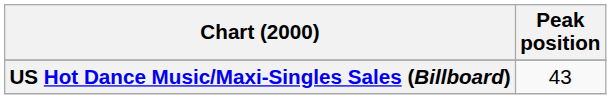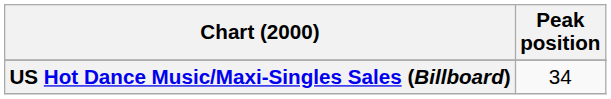US Hot Dance Music/Maxi-Singles Sales (Billboard) | Peak position: 43 -> 34
